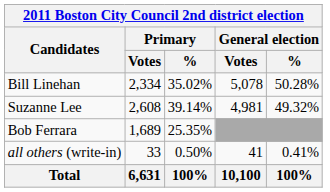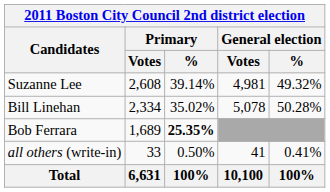rows swapped: Bill Linehan <-> Suzanne Lee
Bob Ferrara | Primary / %: normal -> bold
